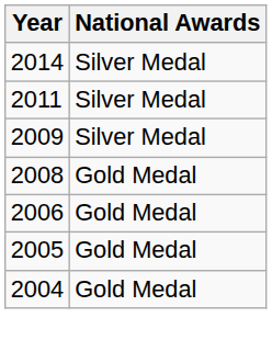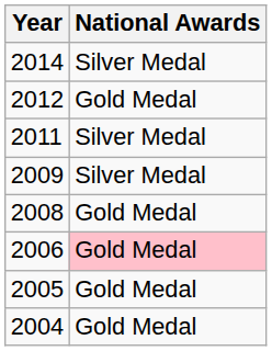+ row: 2012 | Gold Medal
2006 | National Awards: no background -> pink background
